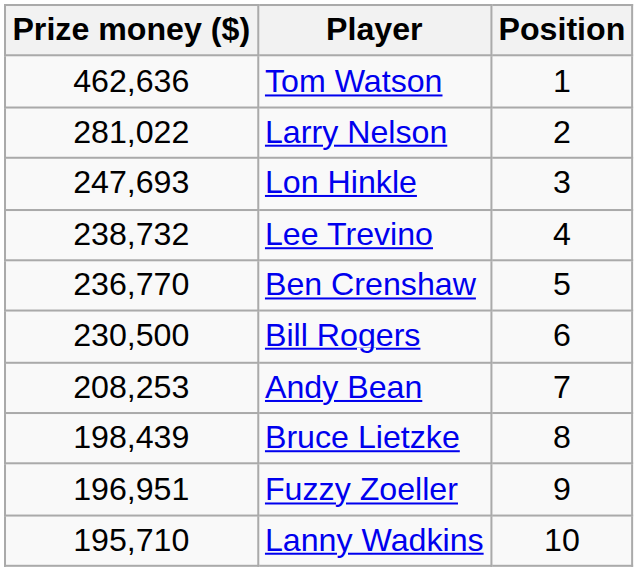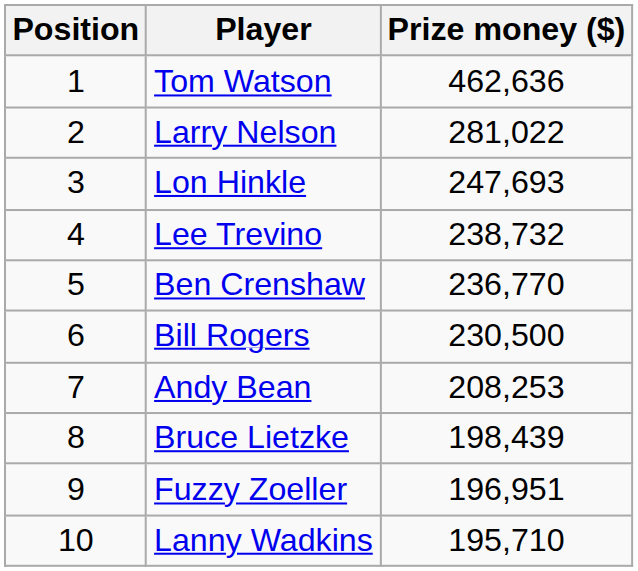columns swapped: Position <-> Prize money ($)
